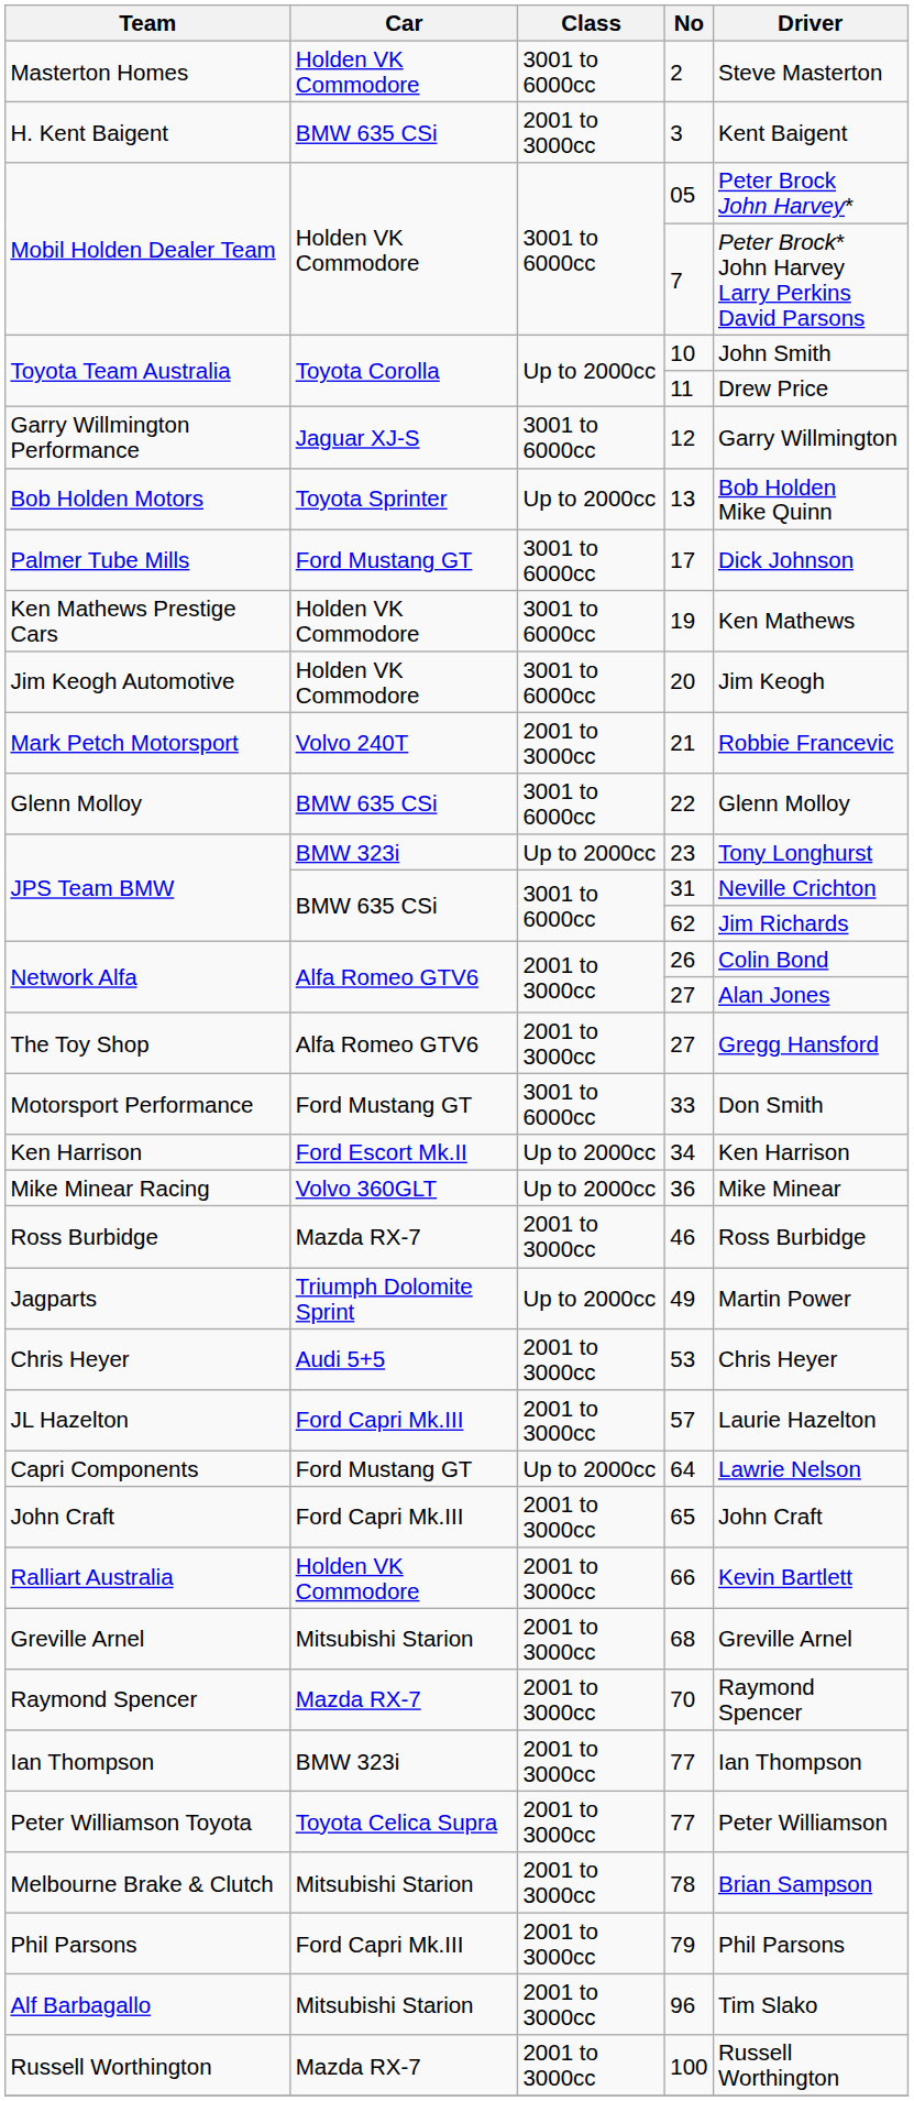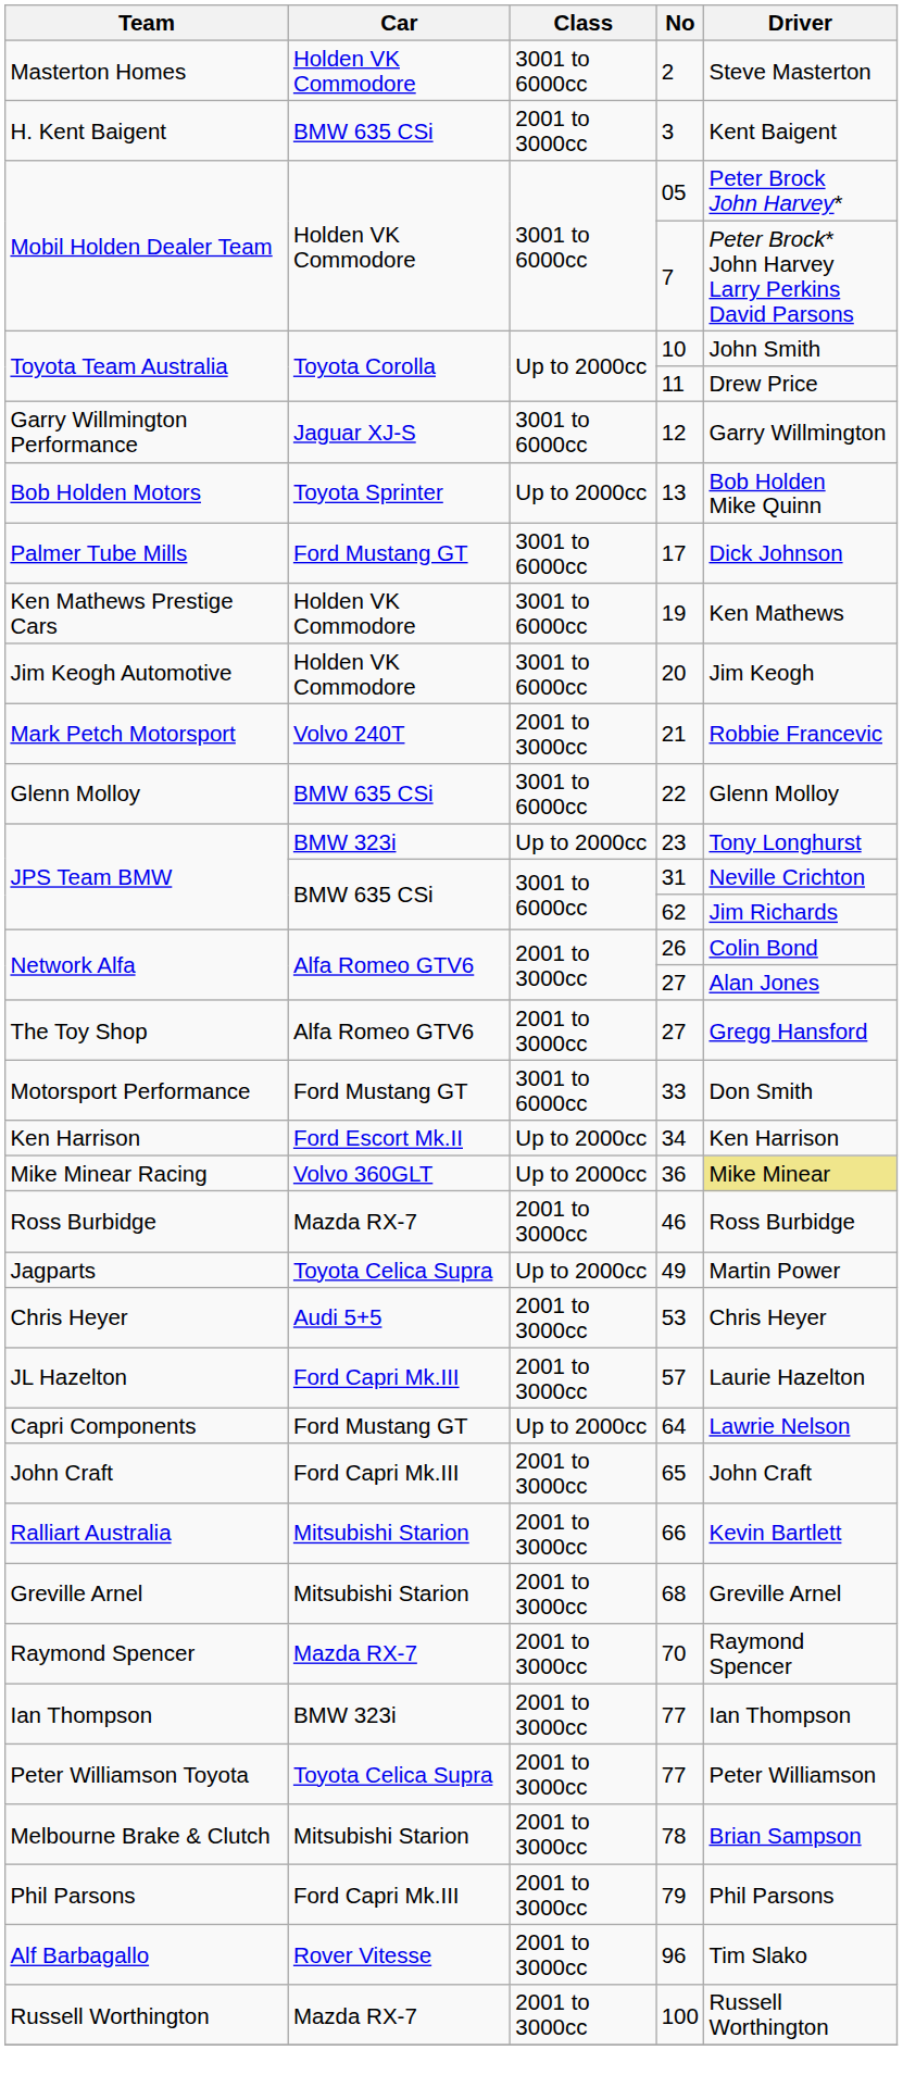36 | Driver: no background -> khaki background
49 | Car: Triumph Dolomite Sprint -> Toyota Celica Supra
66 | Car: Holden VK Commodore -> Mitsubishi Starion
96 | Car: Mitsubishi Starion -> Rover Vitesse
